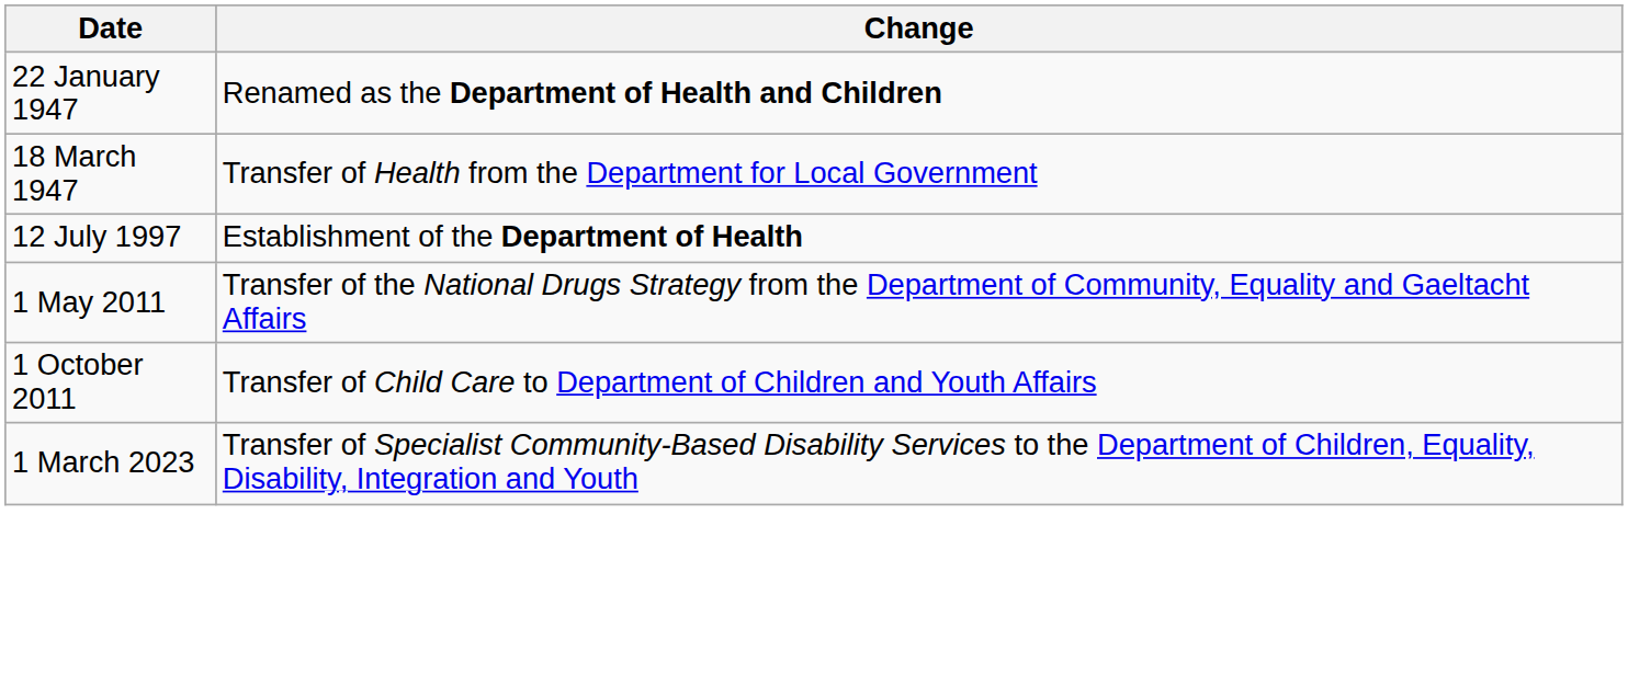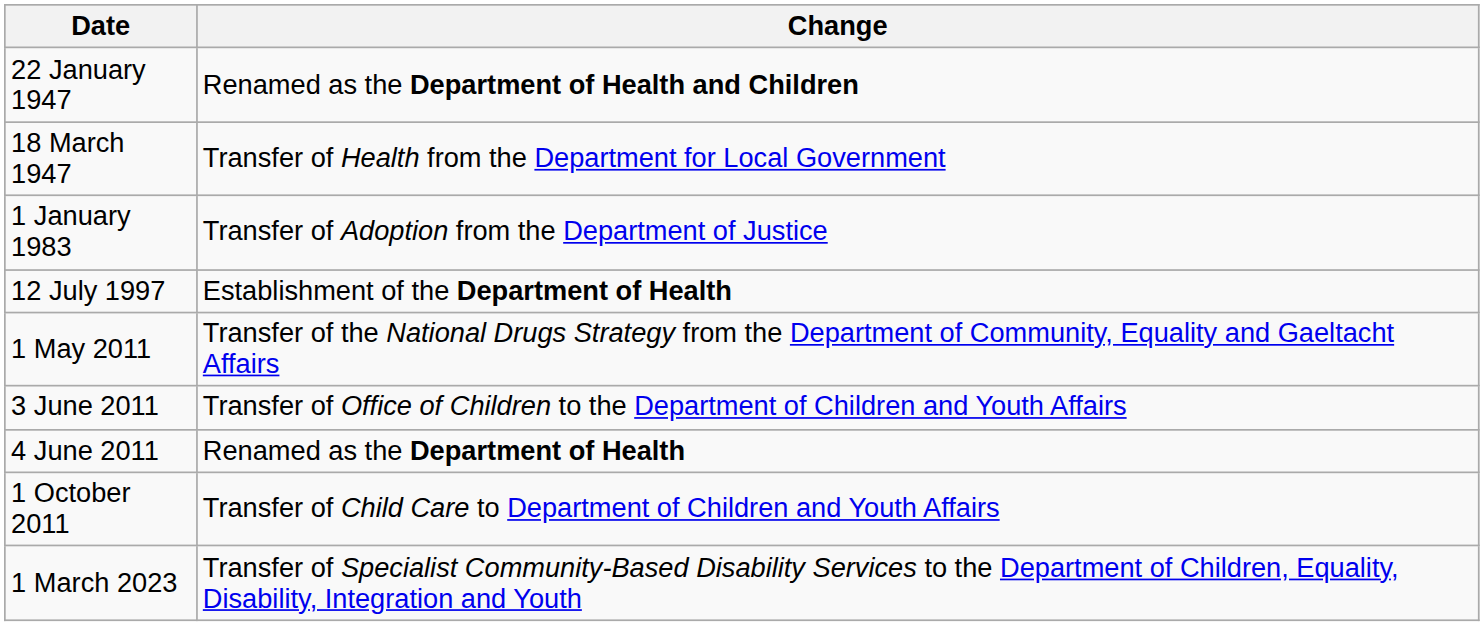+ row: 1 January 1983 | Transfer of Adoption from the Department of Justice
+ row: 3 June 2011 | Transfer of Office of Children to the Department of Children and Youth Affairs
+ row: 4 June 2011 | Renamed as the Department of Health
